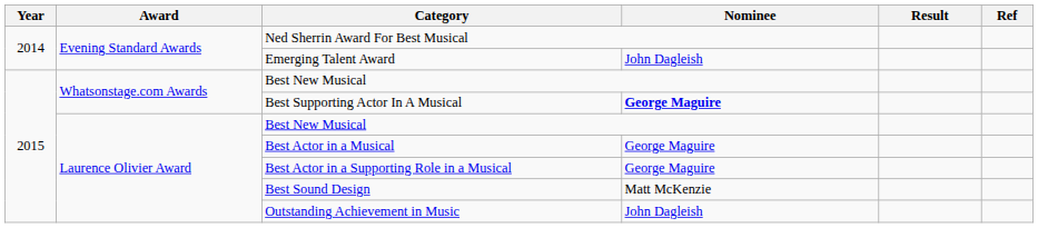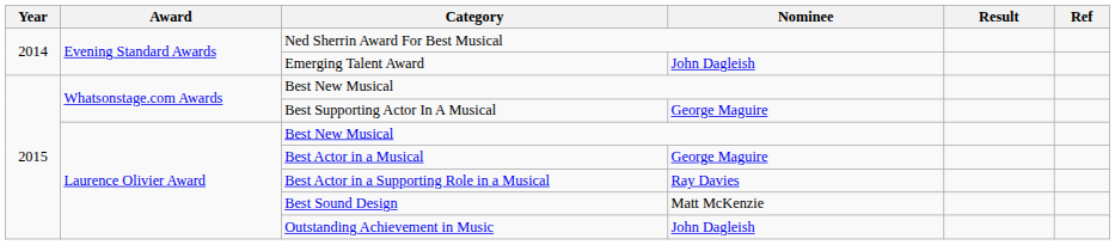Best Supporting Actor In A Musical | Nominee: bold -> normal
Best Actor in a Supporting Role in a Musical | Nominee: George Maguire -> Ray Davies
